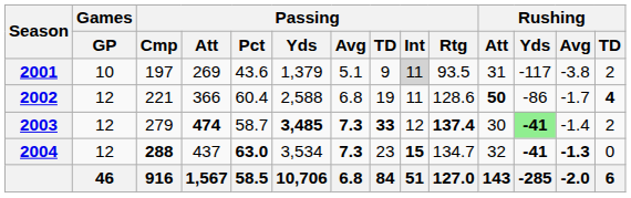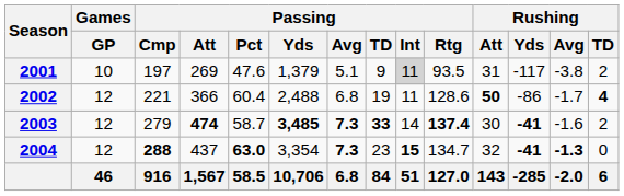2001 | Passing / Pct: 43.6 -> 47.6
2002 | Passing / Yds: 2,588 -> 2,488
2003 | Passing / Int: 12 -> 14
2003 | Rushing / Yds: lightgreen background -> no background
2003 | Rushing / Avg: -1.4 -> -1.6
2004 | Passing / Yds: 3,534 -> 3,354
